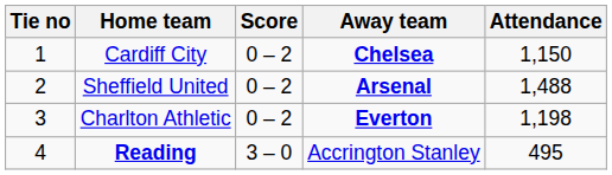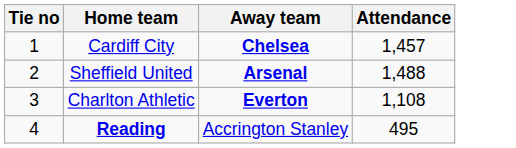- column: Score | 0 – 2 | 0 – 2 | 0 – 2 | 3 – 0
Cardiff City | Attendance: 1,150 -> 1,457
Charlton Athletic | Attendance: 1,198 -> 1,108
